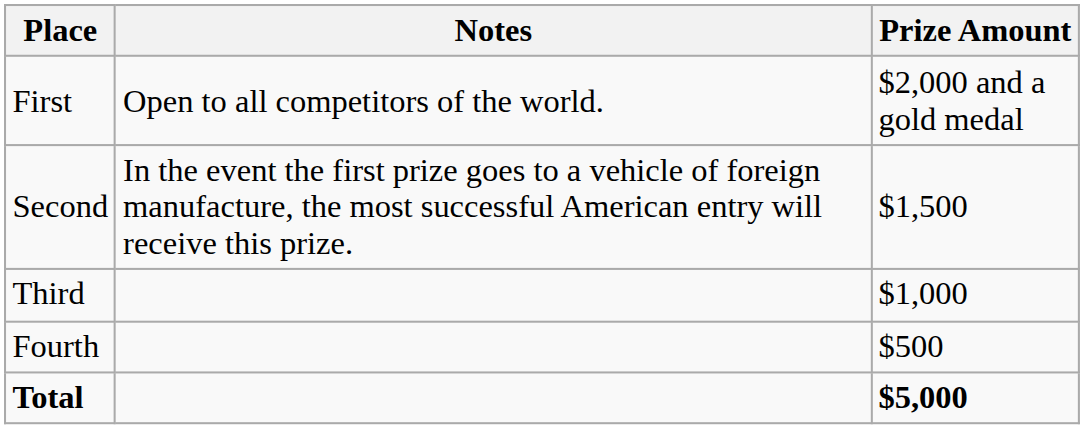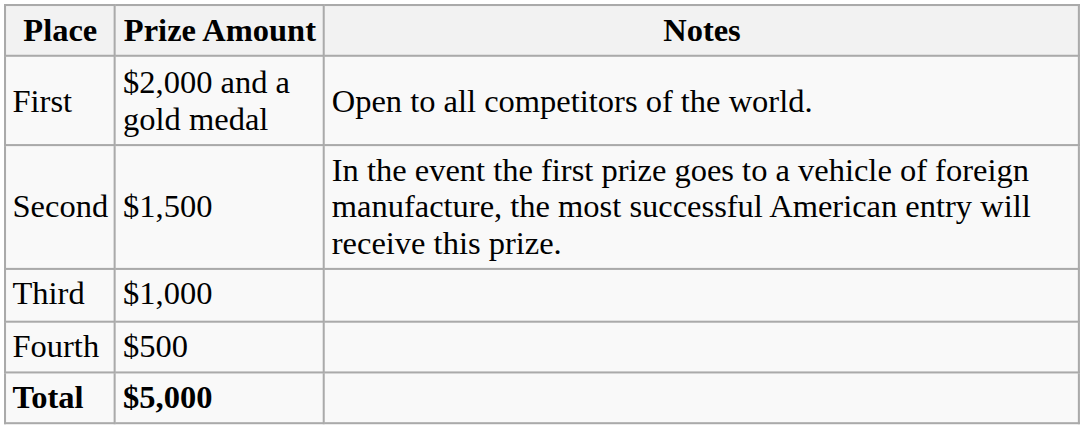columns swapped: Prize Amount <-> Notes
